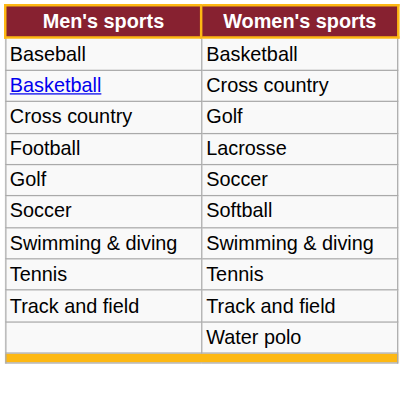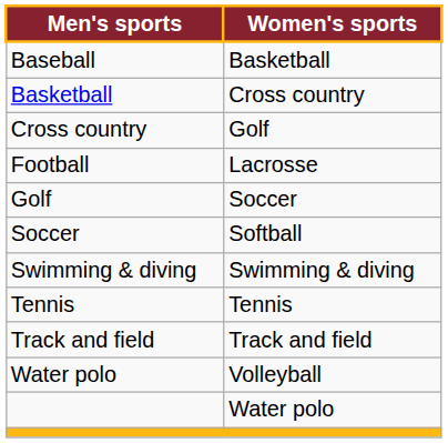+ row: Water polo | Volleyball
